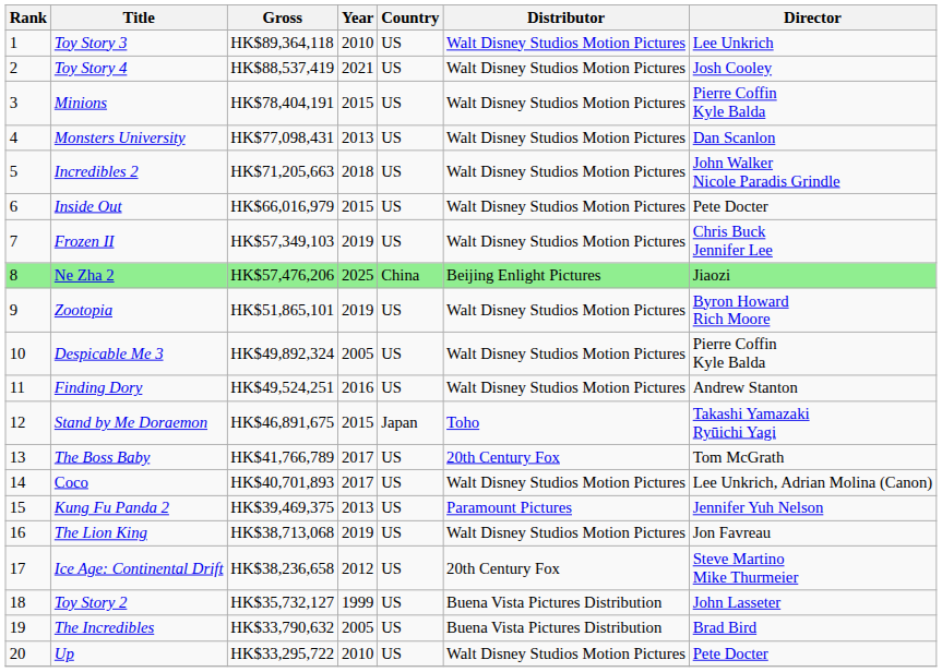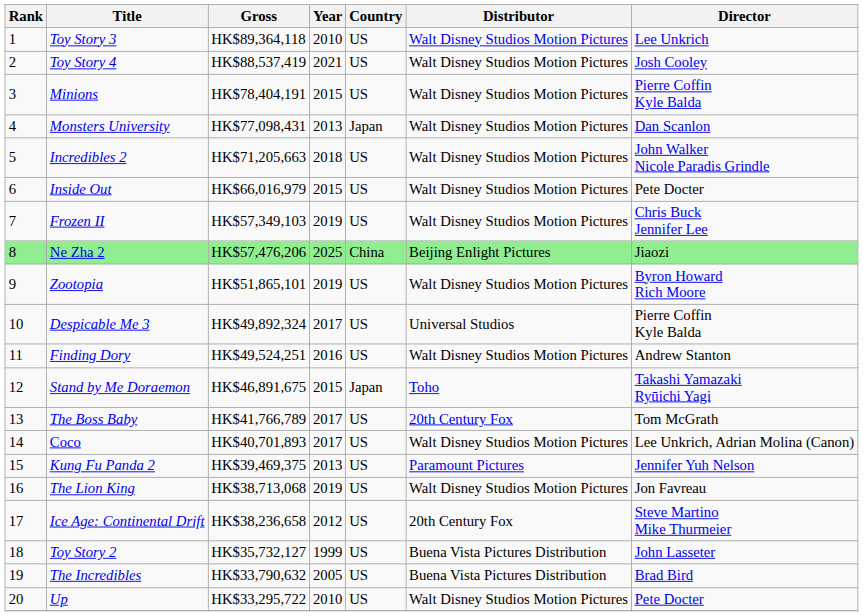Monsters University | Country: US -> Japan
Despicable Me 3 | Year: 2005 -> 2017
Despicable Me 3 | Distributor: Walt Disney Studios Motion Pictures -> Universal Studios
